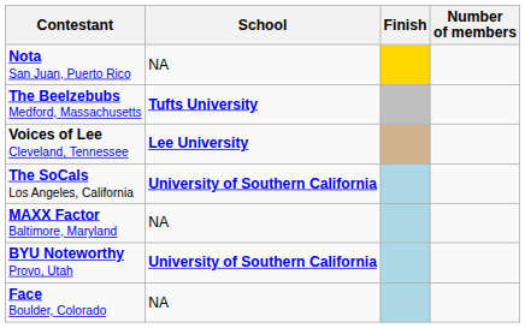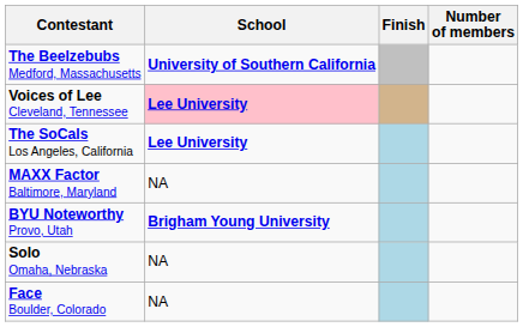- row: Nota San Juan, Puerto Rico | NA
The Beelzebubs Medford, Massachusetts | School: Tufts University -> University of Southern California
Voices of Lee Cleveland, Tennessee | School: no background -> pink background
The SoCals Los Angeles, California | School: University of Southern California -> Lee University
BYU Noteworthy Provo, Utah | School: University of Southern California -> Brigham Young University
+ row: Solo Omaha, Nebraska | NA
